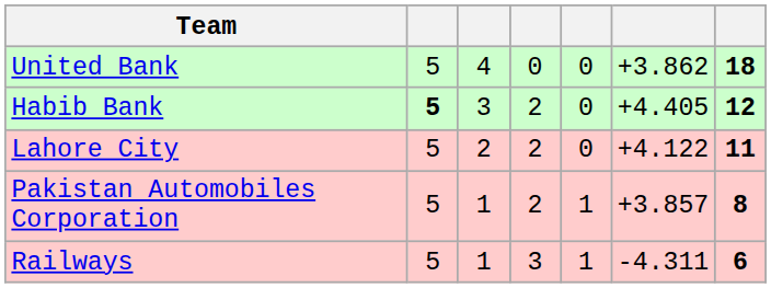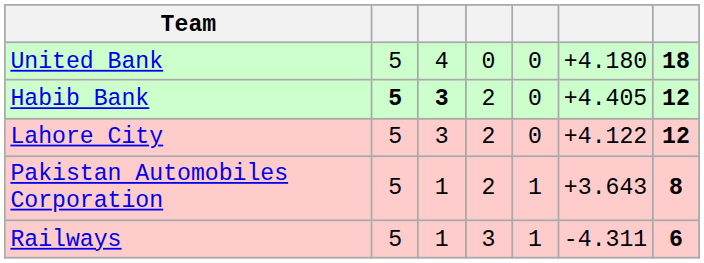United Bank | column 6: +3.862 -> +4.180
Habib Bank | column 3: normal -> bold
Lahore City | column 3: 2 -> 3
Lahore City | column 7: 11 -> 12
Pakistan Automobiles Corporation | column 6: +3.857 -> +3.643
